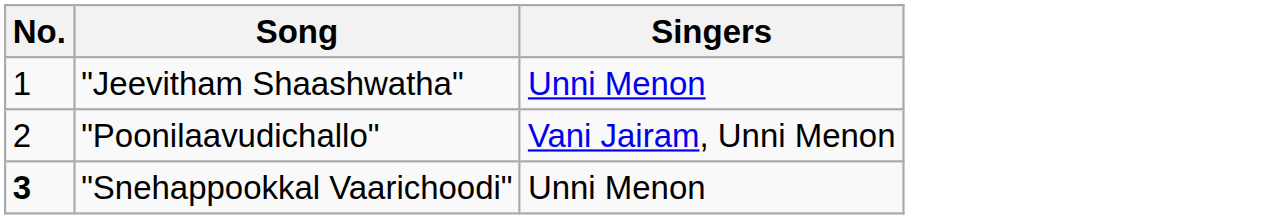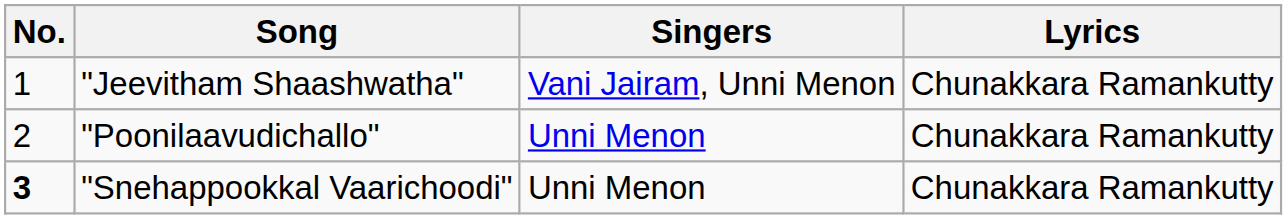+ column: Lyrics | Chunakkara Ramankutty | Chunakkara Ramankutty | Chunakkara Ramankutty
"Jeevitham Shaashwatha" | Singers: Unni Menon -> Vani Jairam, Unni Menon
"Poonilaavudichallo" | Singers: Vani Jairam, Unni Menon -> Unni Menon
